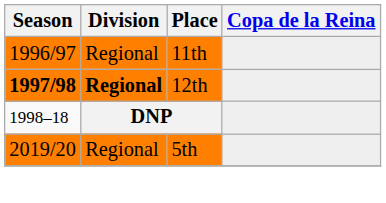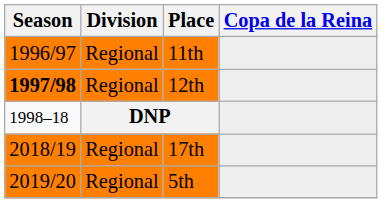12th | Division: bold -> normal
+ row: 2018/19 | Regional | 17th
